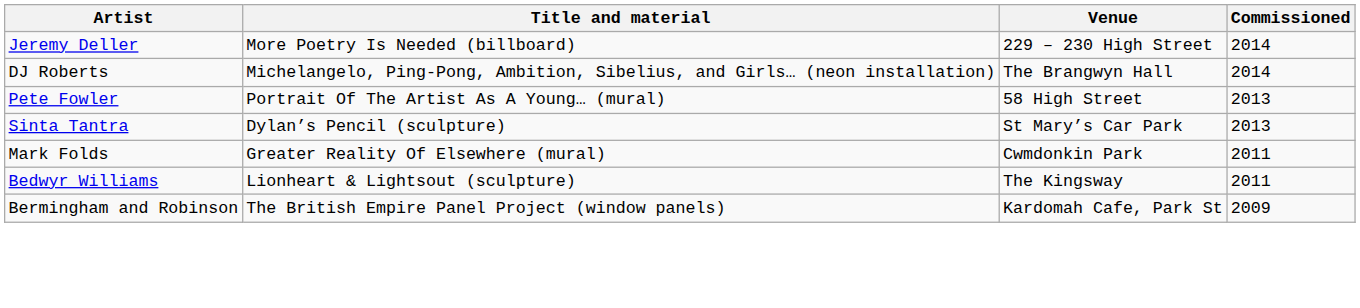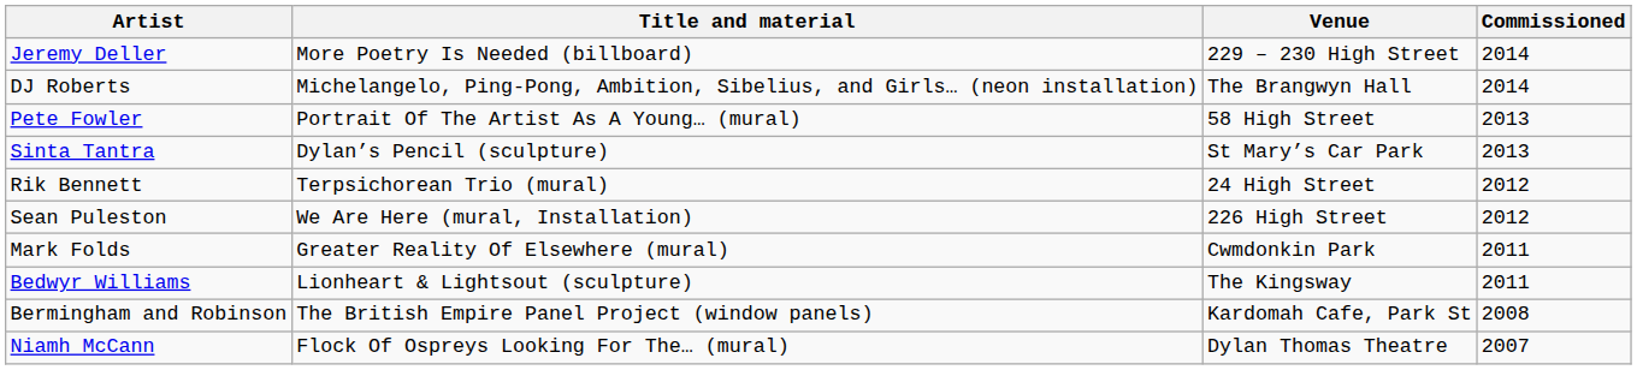+ row: Rik Bennett | Terpsichorean Trio (mural) | 24 High Street | 2012
+ row: Sean Puleston | We Are Here (mural, Installation) | 226 High Street | 2012
Bermingham and Robinson | Commissioned: 2009 -> 2008
+ row: Niamh McCann | Flock Of Ospreys Looking For The… (mural) | Dylan Thomas Theatre | 2007
